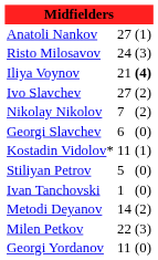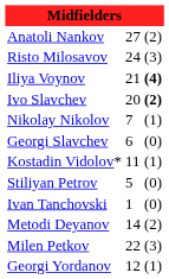Anatoli Nankov | column 3: (1) -> (2)
Ivo Slavchev | column 2: 27 -> 20
Ivo Slavchev | column 3: normal -> bold
Nikolay Nikolov | column 3: (2) -> (1)
Georgi Yordanov | column 2: 11 -> 12
Georgi Yordanov | column 3: (0) -> (1)
